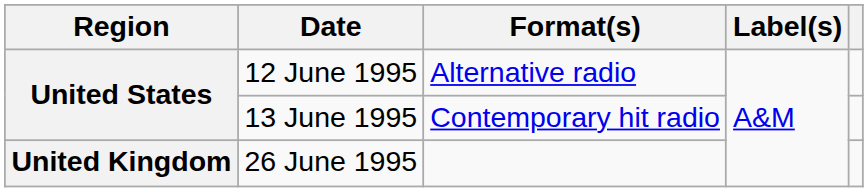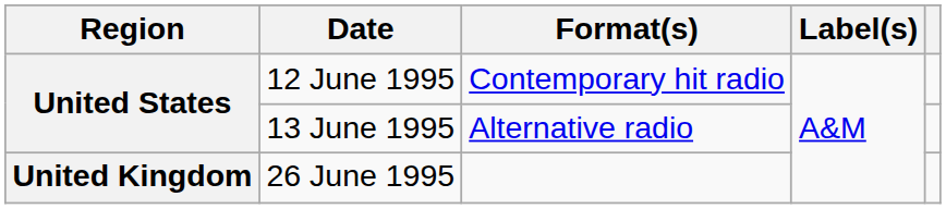12 June 1995 | Format(s): Alternative radio -> Contemporary hit radio
13 June 1995 | Format(s): Contemporary hit radio -> Alternative radio
